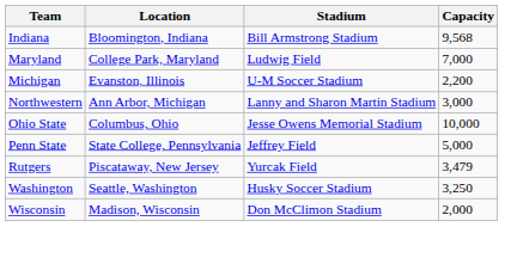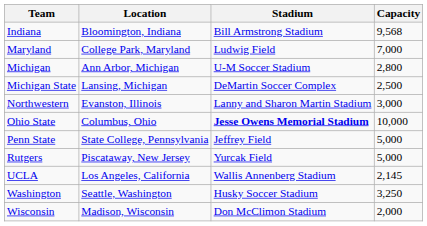Michigan | Location: Evanston, Illinois -> Ann Arbor, Michigan
Michigan | Capacity: 2,200 -> 2,800
+ row: Michigan State | Lansing, Michigan | DeMartin Soccer Complex | 2,500
Northwestern | Location: Ann Arbor, Michigan -> Evanston, Illinois
Ohio State | Stadium: normal -> bold
Rutgers | Capacity: 3,479 -> 5,000
+ row: UCLA | Los Angeles, California | Wallis Annenberg Stadium | 2,145
